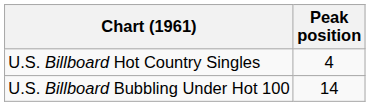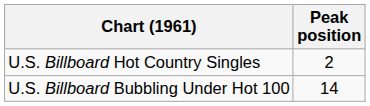U.S. Billboard Hot Country Singles | Peak position: 4 -> 2
